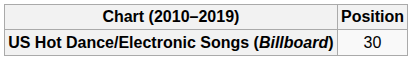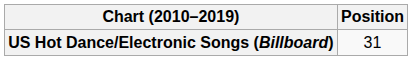US Hot Dance/Electronic Songs (Billboard) | Position: 30 -> 31
